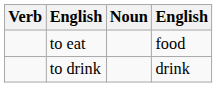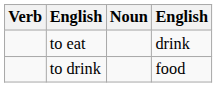to eat | column 4: food -> drink
to drink | column 4: drink -> food
